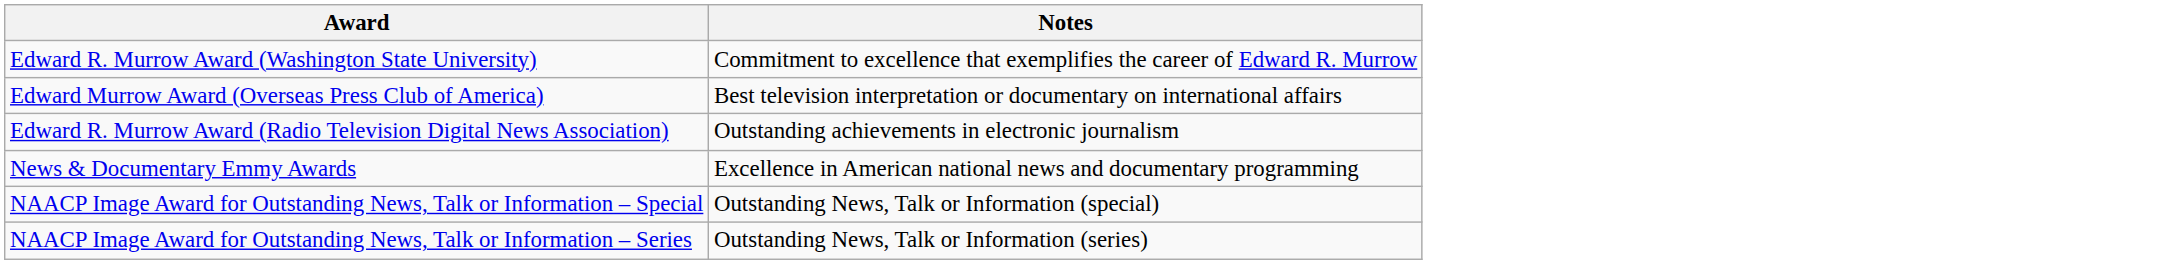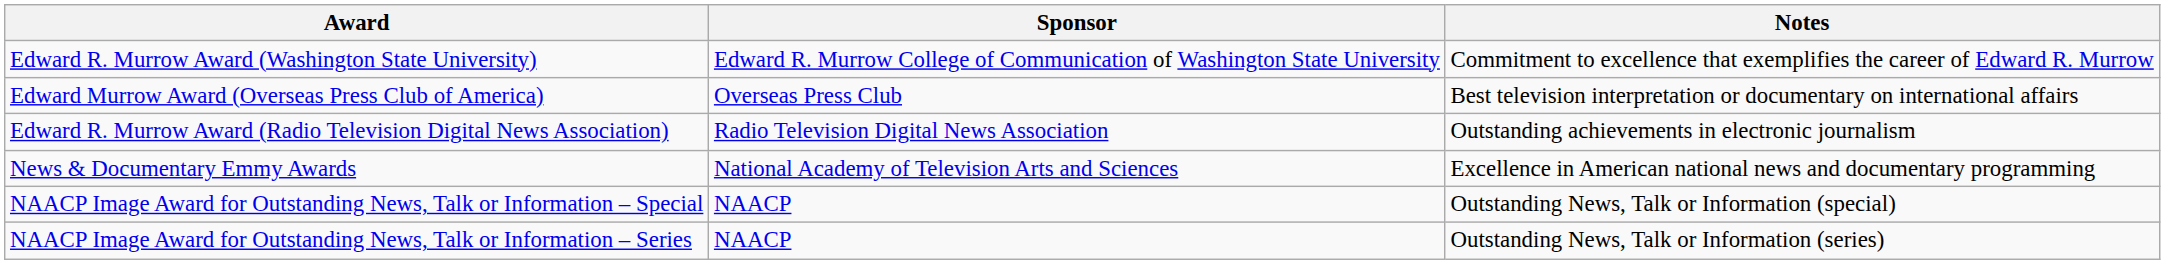+ column: Sponsor | Edward R. Murrow College of Communication of Washington State University | Overseas Press Club | Radio Television Digital News Association | National Academy of Television Arts and Sciences | NAACP | NAACP
